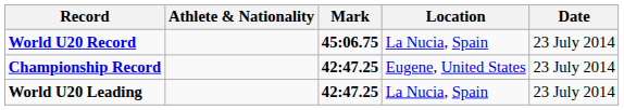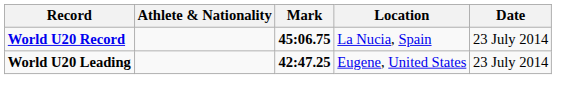- row: Championship Record | 42:47.25 | Eugene, United States | 23 July 2014
World U20 Leading | Location: La Nucia, Spain -> Eugene, United States
